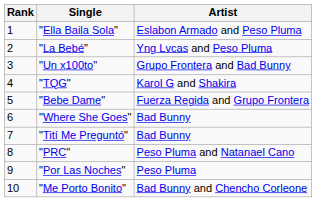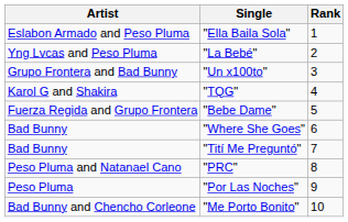columns swapped: Rank <-> Artist
